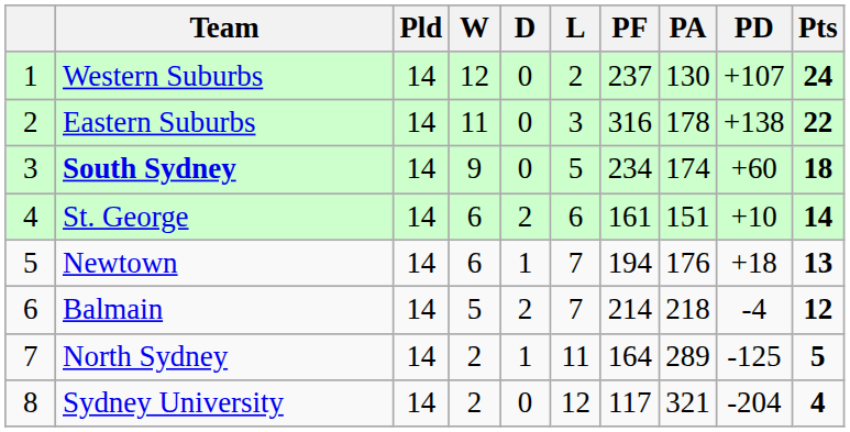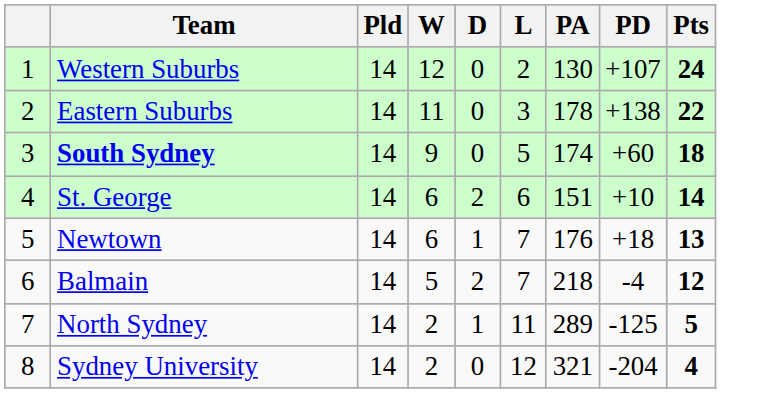- column: PF | 237 | 316 | 234 | 161 | 194 | 214 | 164 | 117
